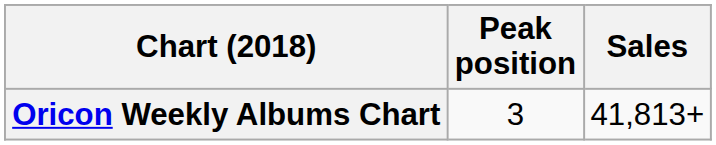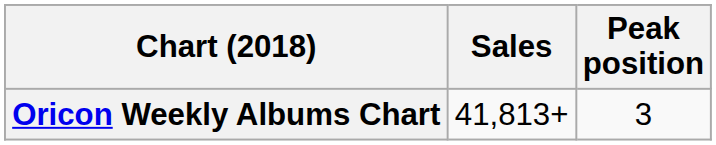columns swapped: Peak position <-> Sales
